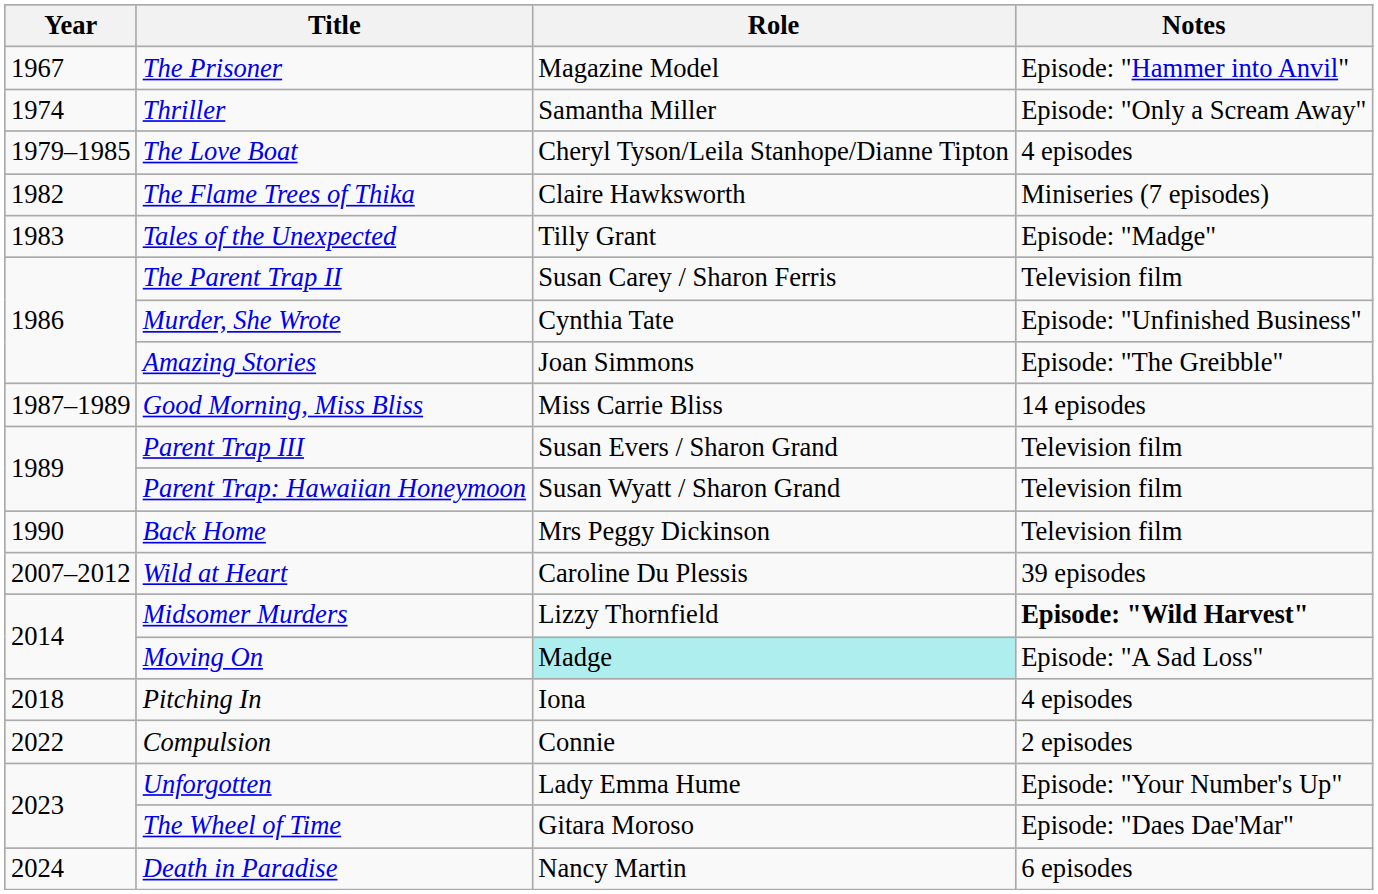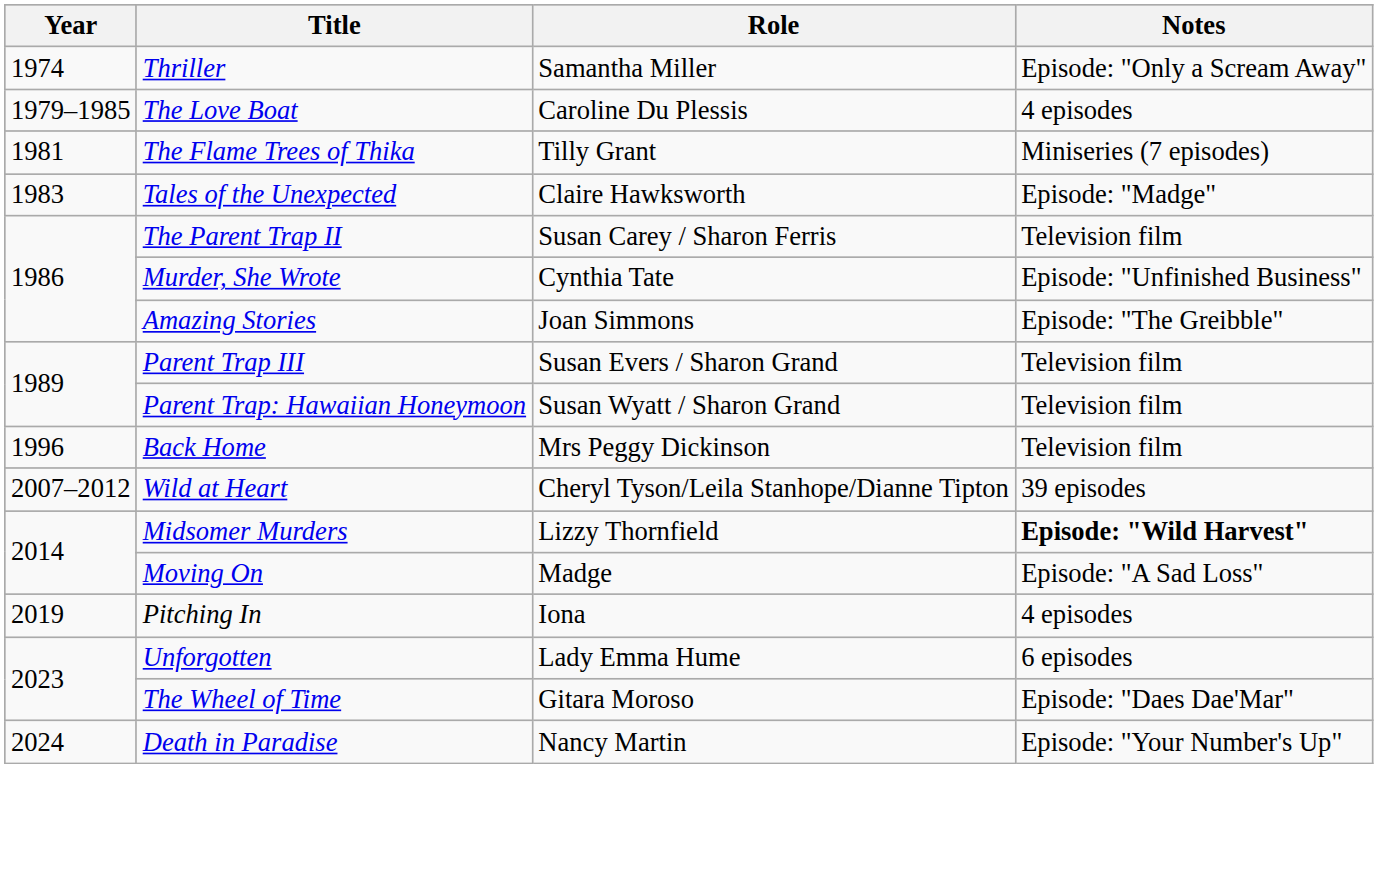- row: 1967 | The Prisoner | Magazine Model | Episode: "Hammer into Anvil"
The Love Boat | Role: Cheryl Tyson/Leila Stanhope/Dianne Tipton -> Caroline Du Plessis
The Flame Trees of Thika | Year: 1982 -> 1981
The Flame Trees of Thika | Role: Claire Hawksworth -> Tilly Grant
Tales of the Unexpected | Role: Tilly Grant -> Claire Hawksworth
- row: 1987–1989 | Good Morning, Miss Bliss | Miss Carrie Bliss | 14 episodes
Back Home | Year: 1990 -> 1996
Wild at Heart | Role: Caroline Du Plessis -> Cheryl Tyson/Leila Stanhope/Dianne Tipton
Moving On | Role: paleturquoise background -> no background
Pitching In | Year: 2018 -> 2019
- row: 2022 | Compulsion | Connie | 2 episodes
Unforgotten | Notes: Episode: "Your Number's Up" -> 6 episodes
Death in Paradise | Notes: 6 episodes -> Episode: "Your Number's Up"
